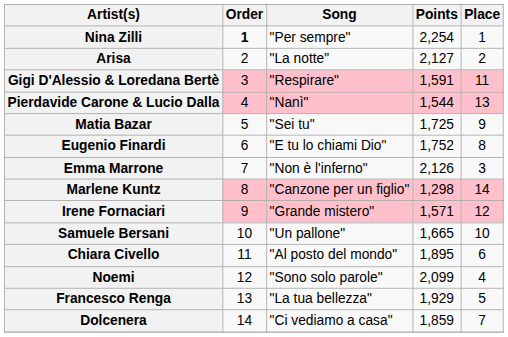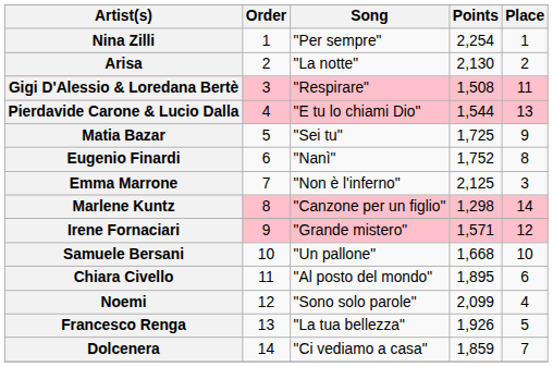Nina Zilli | Order: bold -> normal
Arisa | Points: 2,127 -> 2,130
Gigi D'Alessio & Loredana Bertè | Points: 1,591 -> 1,508
Pierdavide Carone & Lucio Dalla | Song: "Nanì" -> "E tu lo chiami Dio"
Eugenio Finardi | Song: "E tu lo chiami Dio" -> "Nanì"
Emma Marrone | Points: 2,126 -> 2,125
Samuele Bersani | Points: 1,665 -> 1,668
Francesco Renga | Points: 1,929 -> 1,926
